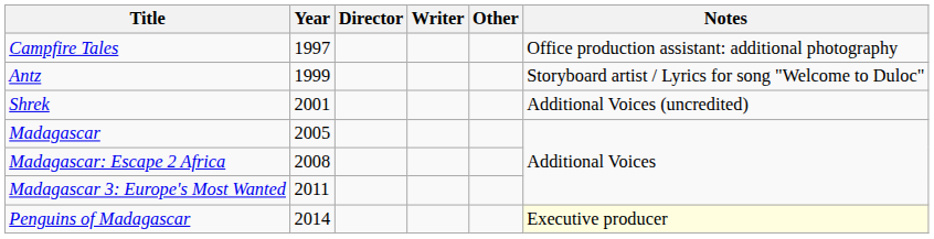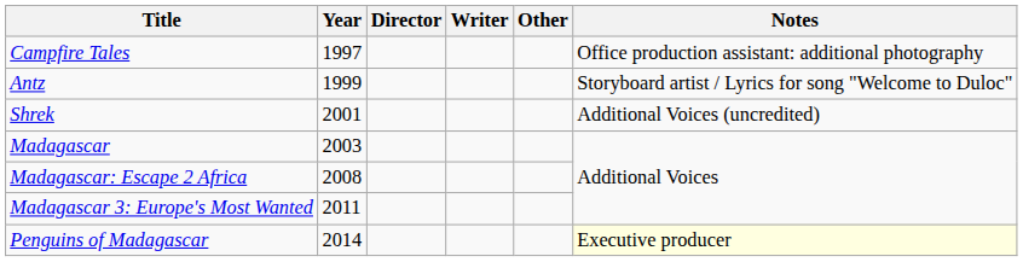Madagascar | Year: 2005 -> 2003
